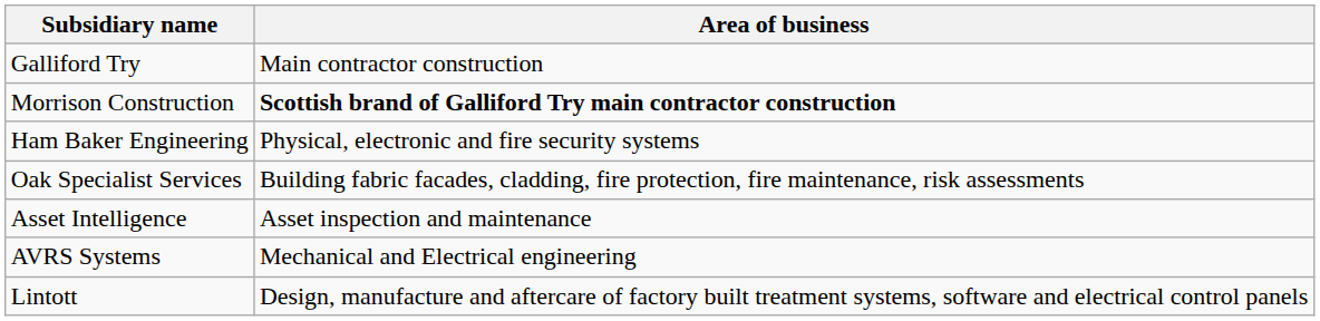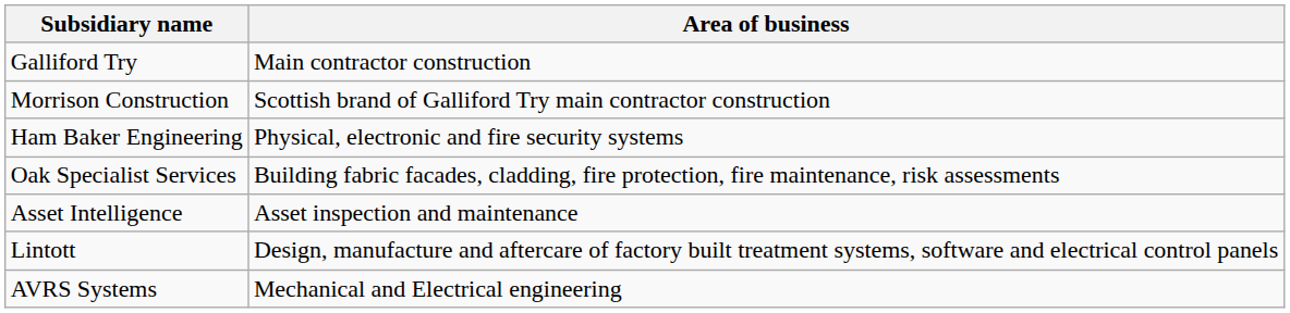Morrison Construction | Area of business: bold -> normal
rows swapped: Lintott <-> AVRS Systems
